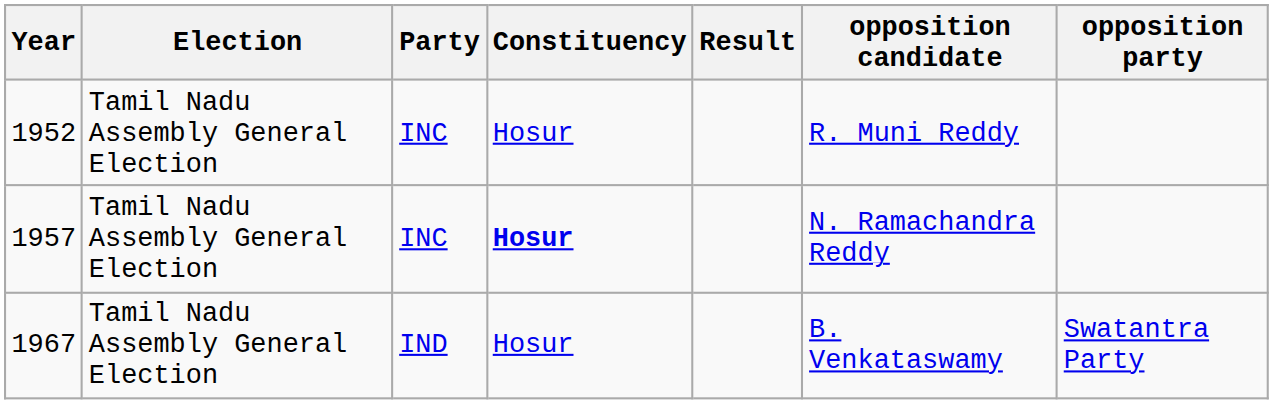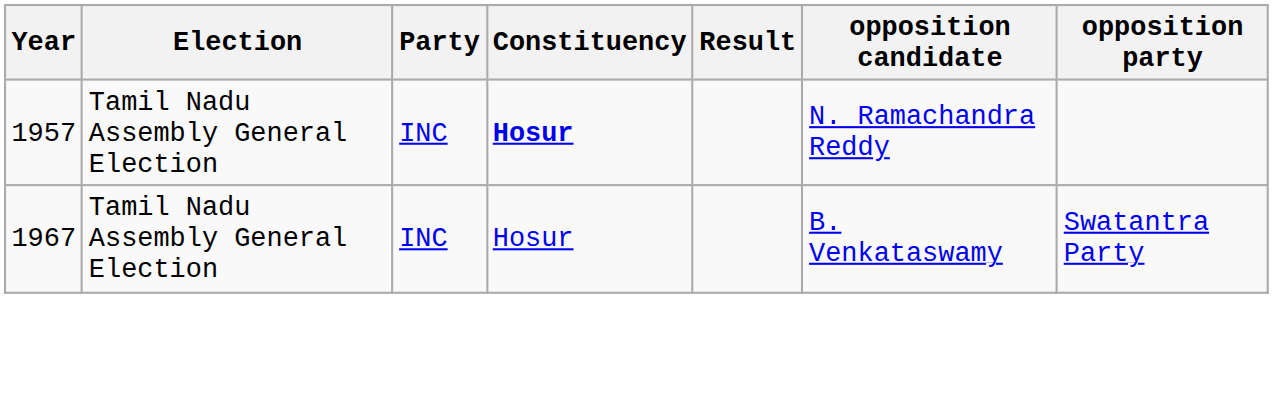- row: 1952 | Tamil Nadu Assembly General Election | INC | Hosur | R. Muni Reddy
1967 | Party: IND -> INC
